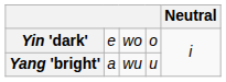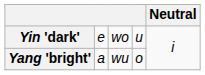Yin 'dark' | column 4: o -> u
Yang 'bright' | column 4: u -> o
